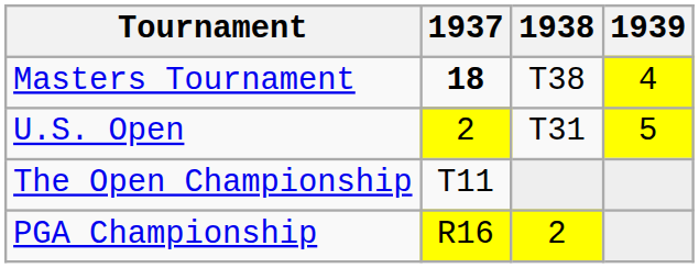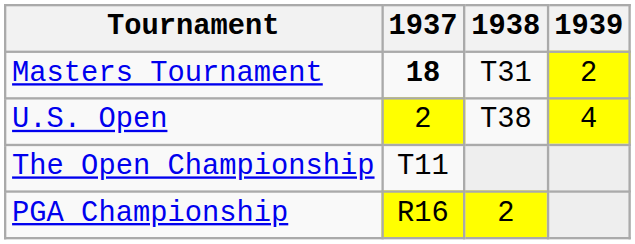Masters Tournament | 1938: T38 -> T31
Masters Tournament | 1939: 4 -> 2
U.S. Open | 1938: T31 -> T38
U.S. Open | 1939: 5 -> 4
